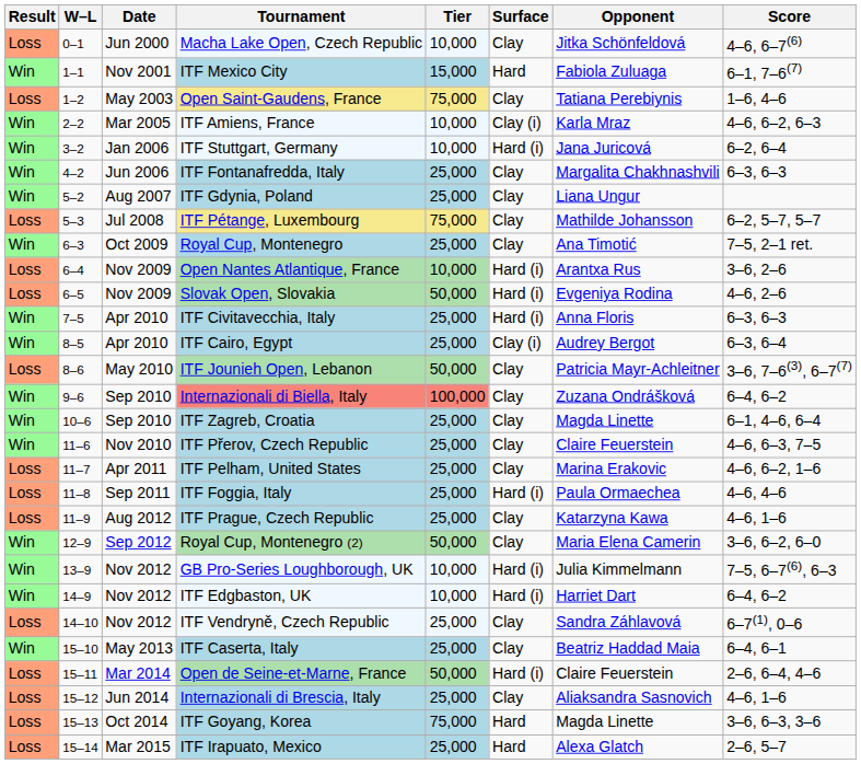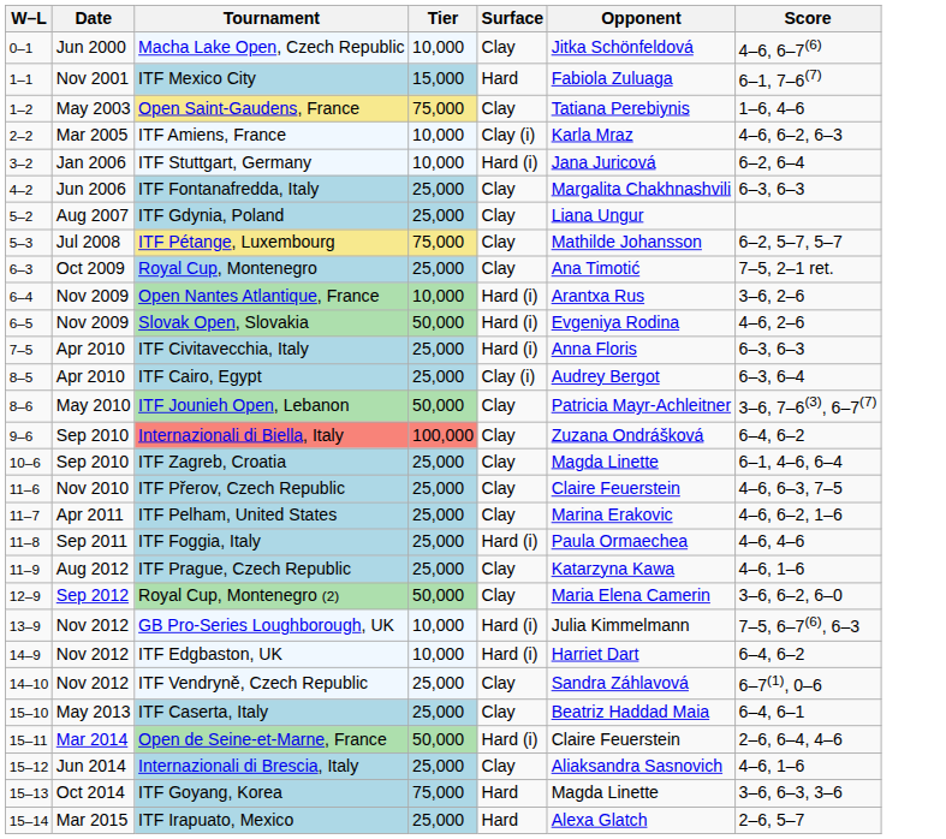- column: Result | Loss | Win | Loss | Win | Win | Win | Win | Loss | Win | Loss | Loss | Win | Win | Loss | Win | Win | Win | Loss | Loss | Loss | Win | Win | Win | Loss | Win | Loss | Loss | Loss | Loss
